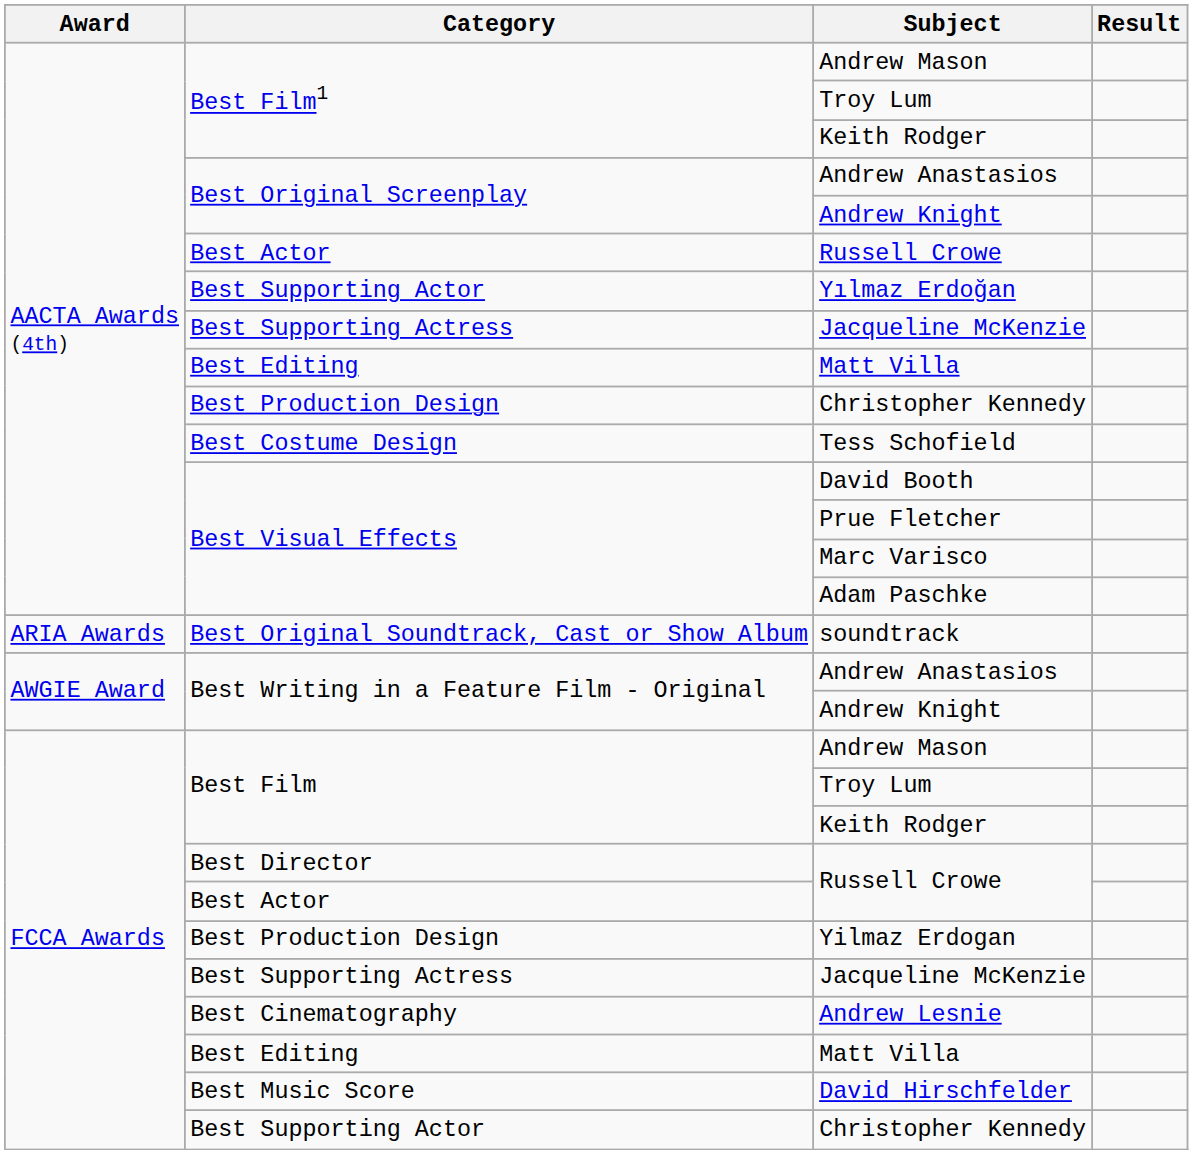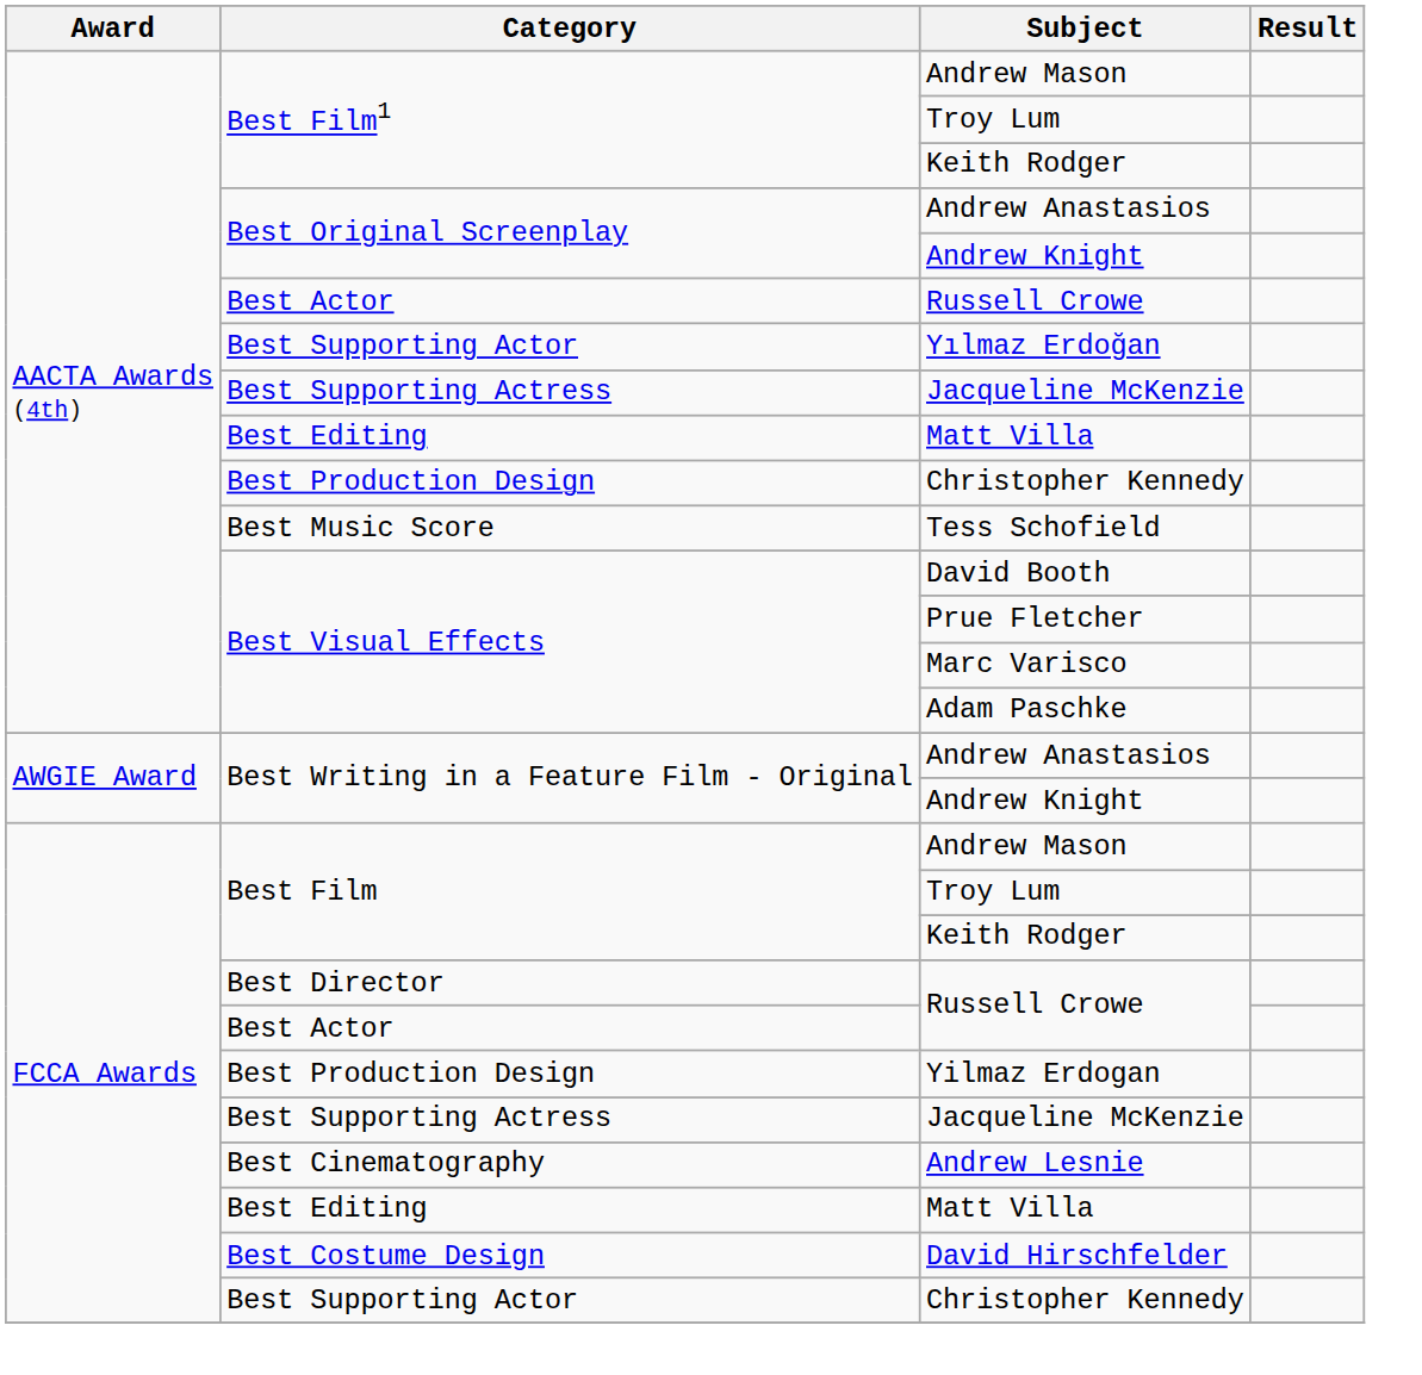Tess Schofield | Category: Best Costume Design -> Best Music Score
- row: ARIA Awards | Best Original Soundtrack, Cast or Show Album | soundtrack
David Hirschfelder | Category: Best Music Score -> Best Costume Design
